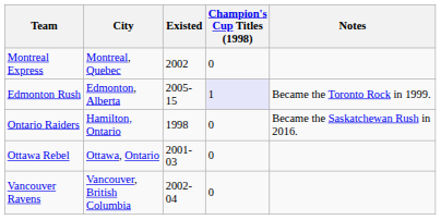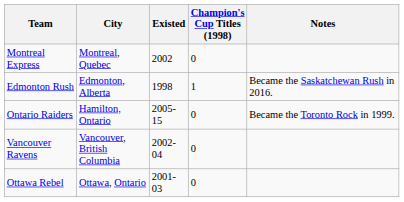Edmonton Rush | Existed: 2005-15 -> 1998
Edmonton Rush | Champion's Cup Titles (1998): lavender background -> no background
Edmonton Rush | Notes: Became the Toronto Rock in 1999. -> Became the Saskatchewan Rush in 2016.
Ontario Raiders | Existed: 1998 -> 2005-15
Ontario Raiders | Notes: Became the Saskatchewan Rush in 2016. -> Became the Toronto Rock in 1999.
rows swapped: Ottawa Rebel <-> Vancouver Ravens
